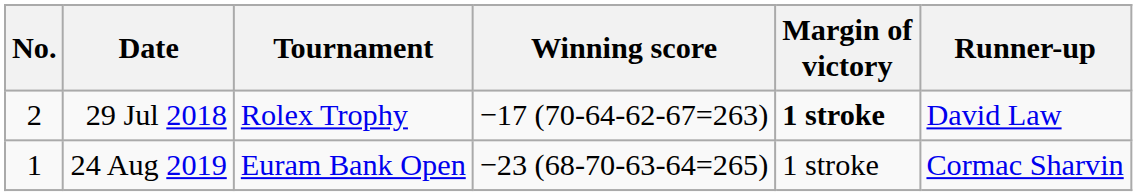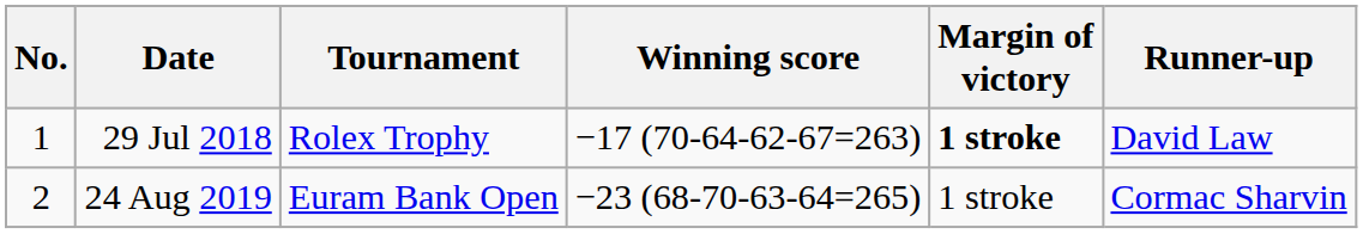29 Jul 2018 | No.: 2 -> 1
24 Aug 2019 | No.: 1 -> 2
